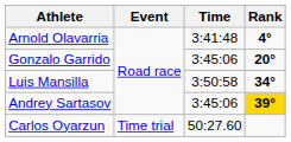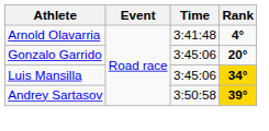Luis Mansilla | Time: 3:50:58 -> 3:45:06
Luis Mansilla | Rank: no background -> gold background
Andrey Sartasov | Time: 3:45:06 -> 3:50:58
- row: Carlos Oyarzun | Time trial | 50:27.60
